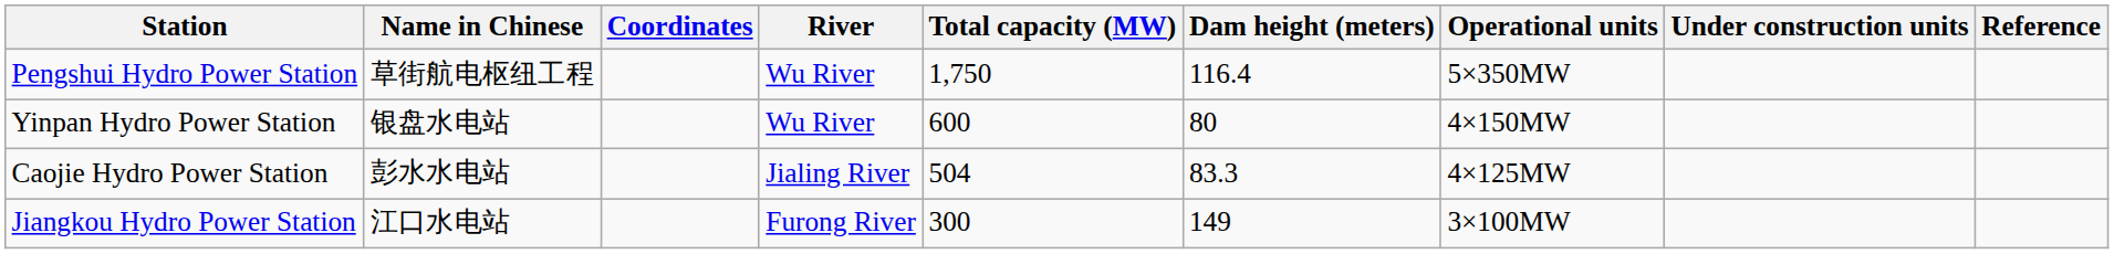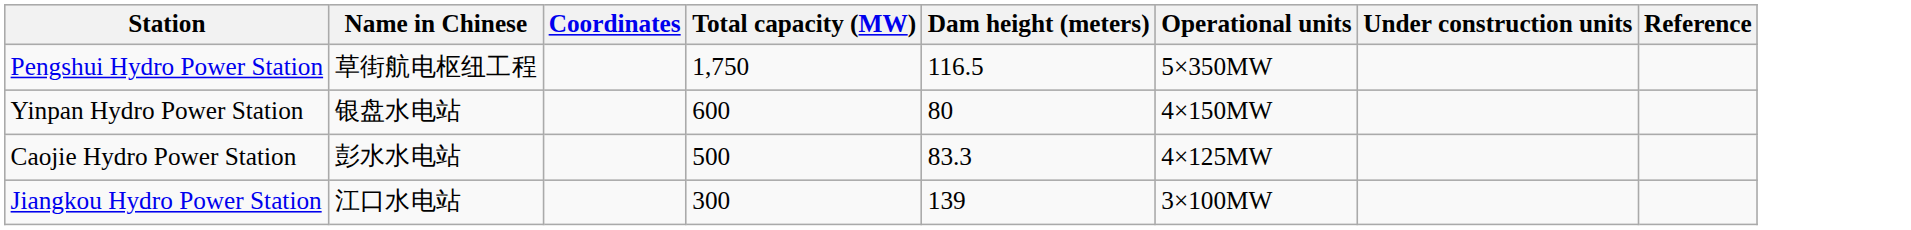- column: River | Wu River | Wu River | Jialing River | Furong River
Pengshui Hydro Power Station | Dam height (meters): 116.4 -> 116.5
Caojie Hydro Power Station | Total capacity (MW): 504 -> 500
Jiangkou Hydro Power Station | Dam height (meters): 149 -> 139
